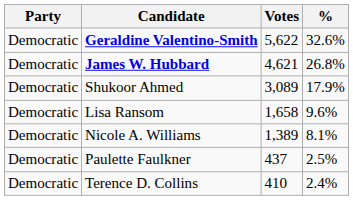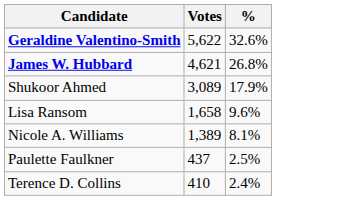- column: Party | Democratic | Democratic | Democratic | Democratic | Democratic | Democratic | Democratic
